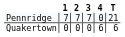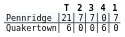columns swapped: 1 <-> T
